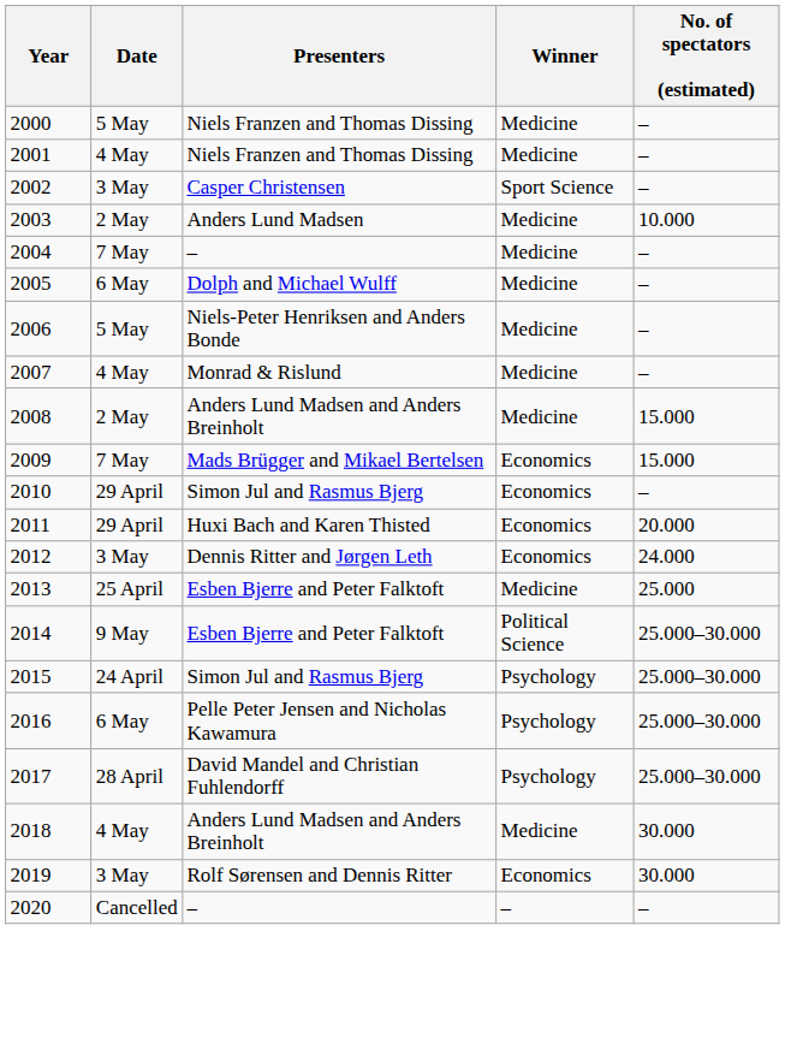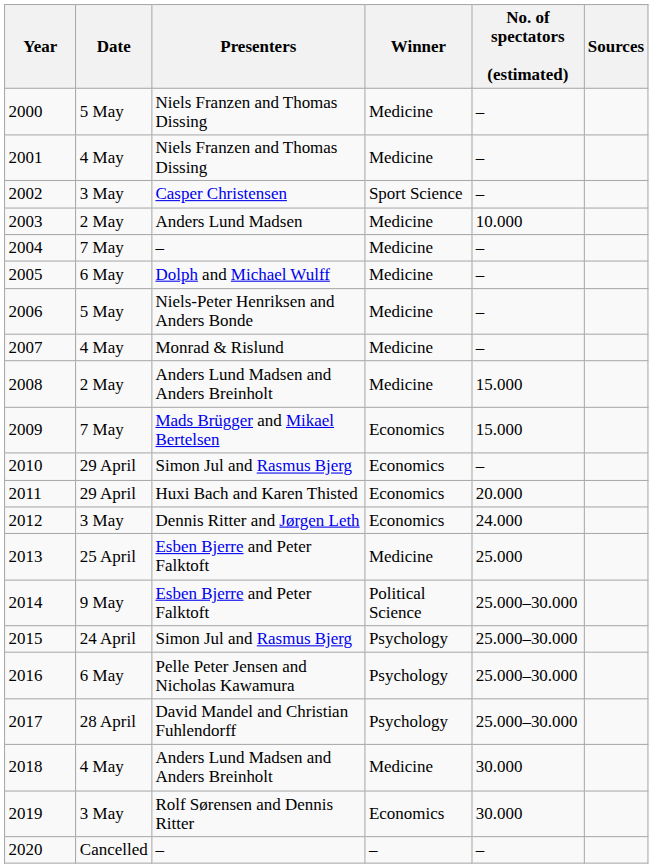+ column: Sources
